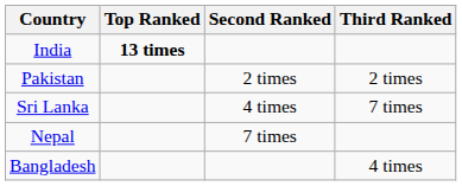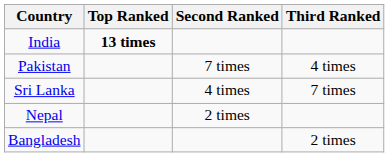Pakistan | Second Ranked: 2 times -> 7 times
Pakistan | Third Ranked: 2 times -> 4 times
Nepal | Second Ranked: 7 times -> 2 times
Bangladesh | Third Ranked: 4 times -> 2 times
